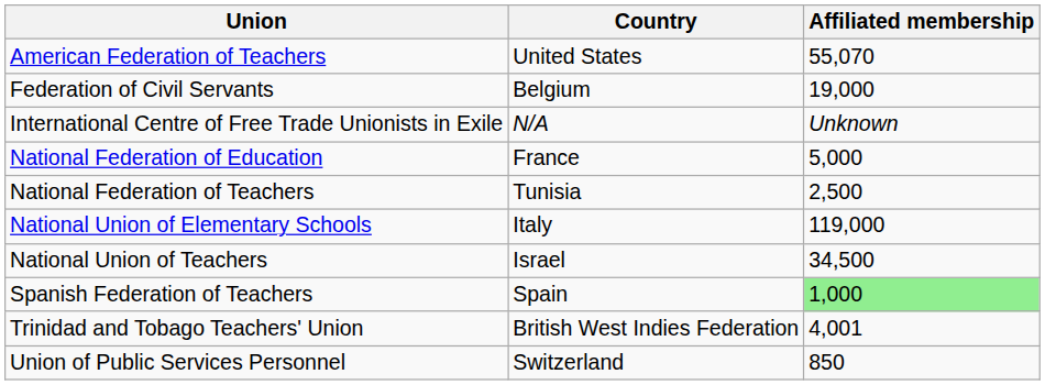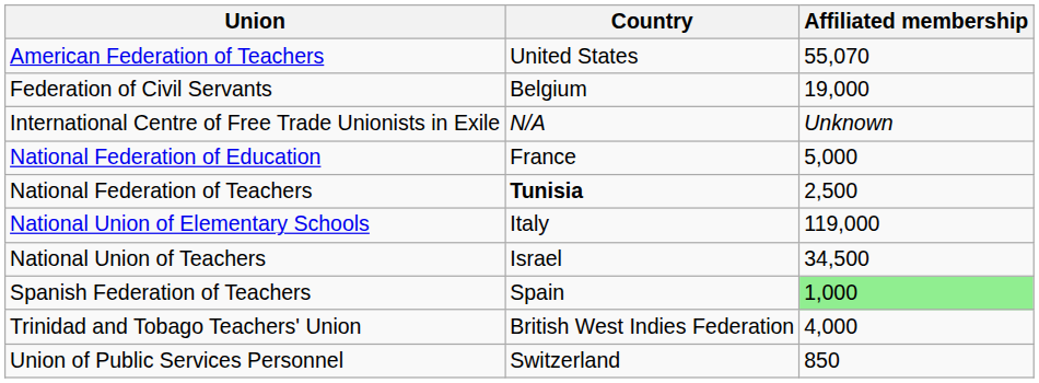National Federation of Teachers | Country: normal -> bold
Trinidad and Tobago Teachers' Union | Affiliated membership: 4,001 -> 4,000
